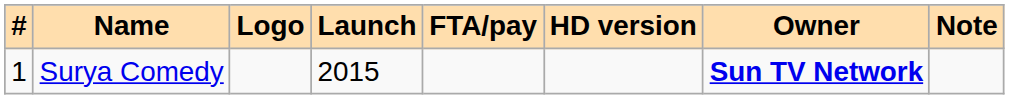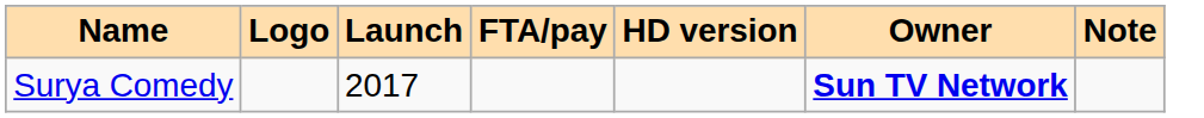- column: # | 1
Surya Comedy | Launch: 2015 -> 2017
